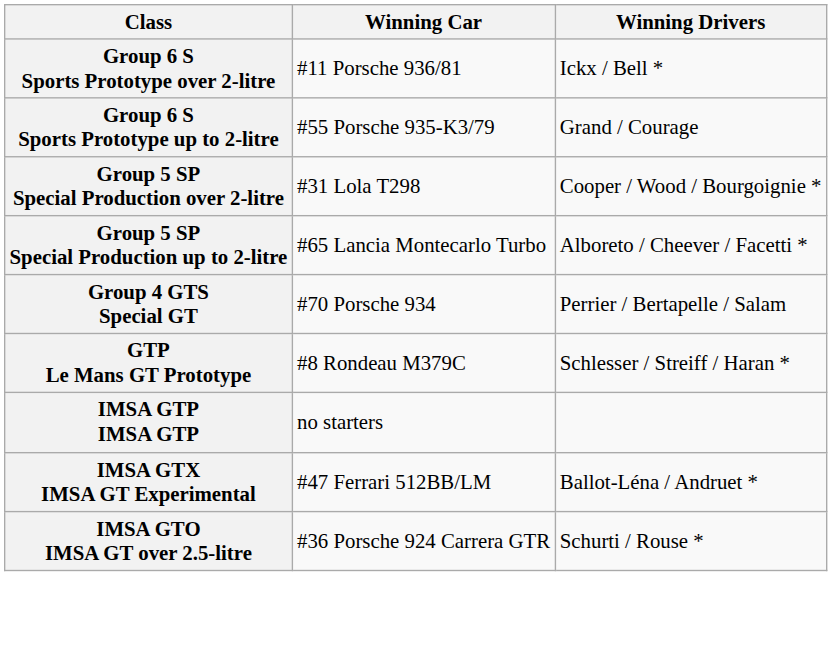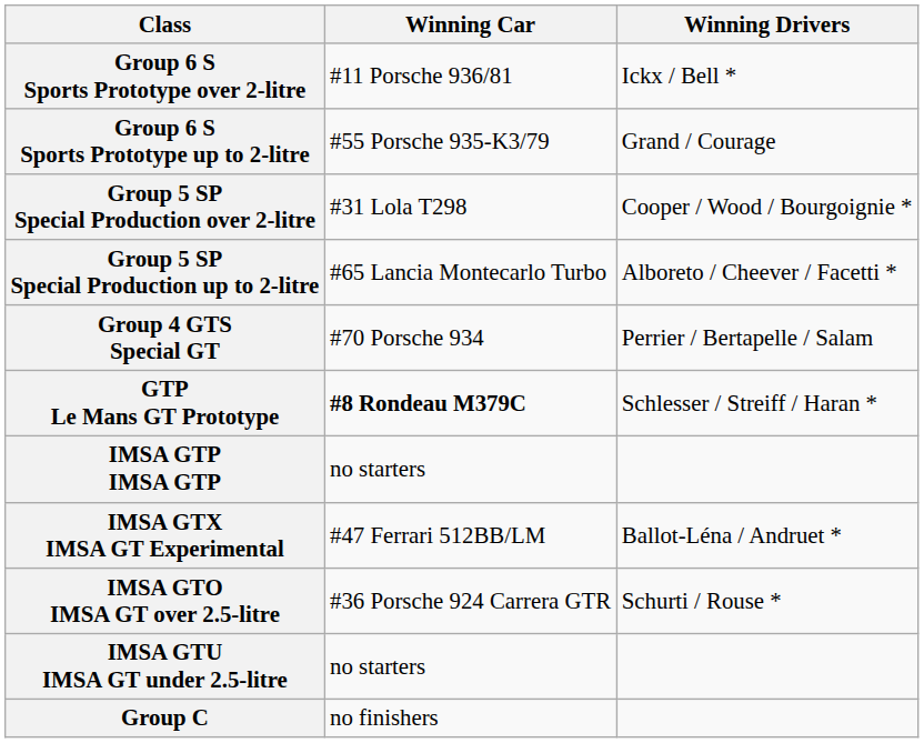GTP Le Mans GT Prototype | Winning Car: normal -> bold
+ row: IMSA GTU IMSA GT under 2.5-litre | no starters
+ row: Group C | no finishers
